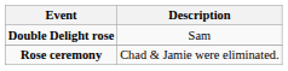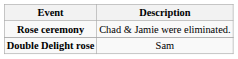rows swapped: Double Delight rose <-> Rose ceremony
